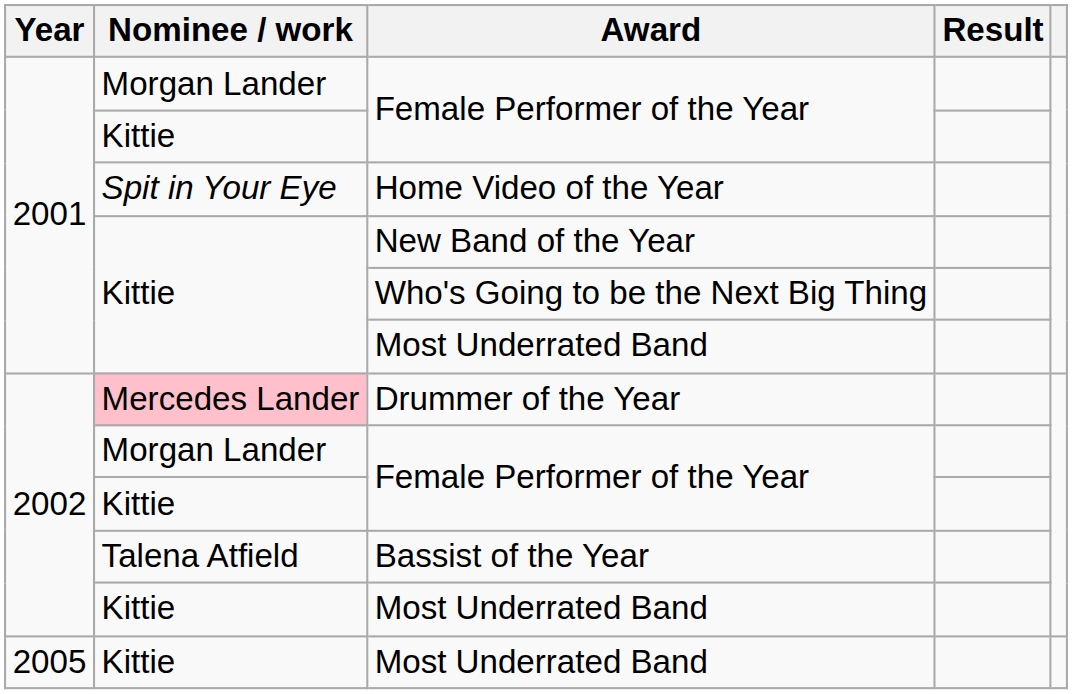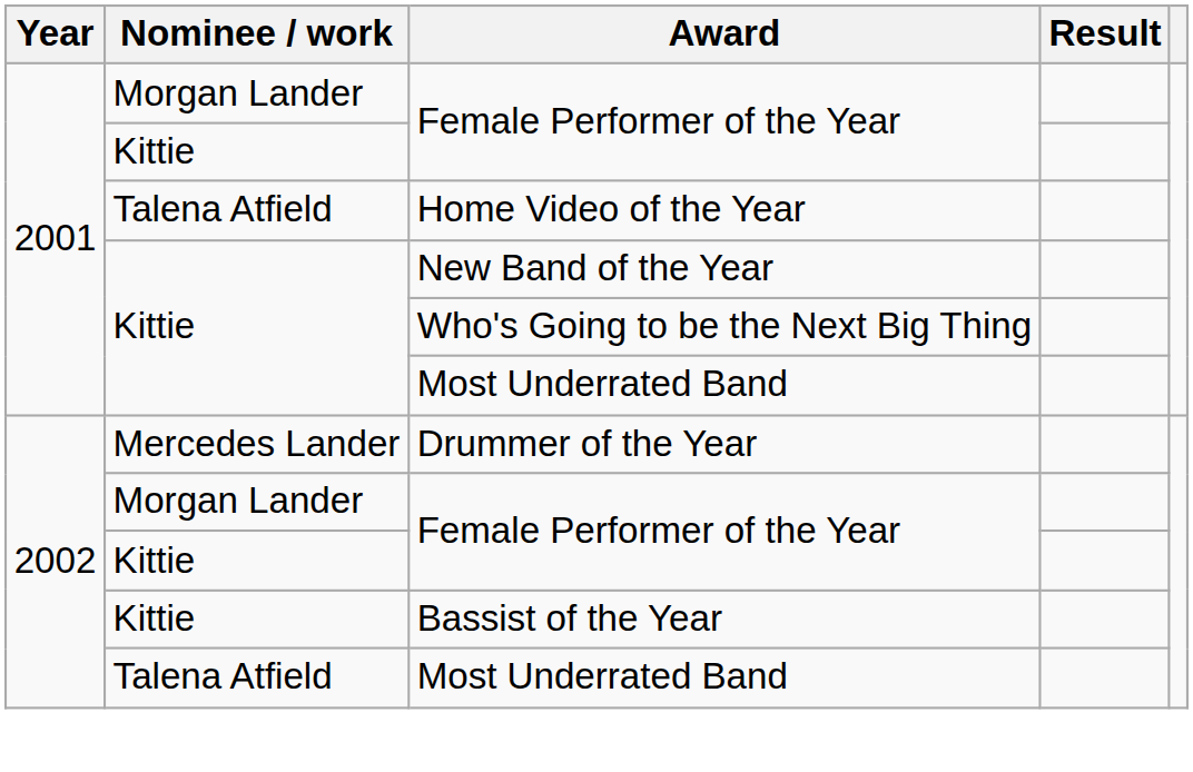Home Video of the Year | Nominee / work: Spit in Your Eye -> Talena Atfield
Drummer of the Year | Nominee / work: pink background -> no background
Bassist of the Year | Nominee / work: Talena Atfield -> Kittie
2002 / Most Underrated Band | Nominee / work: Kittie -> Talena Atfield
- row: 2005 | Kittie | Most Underrated Band
